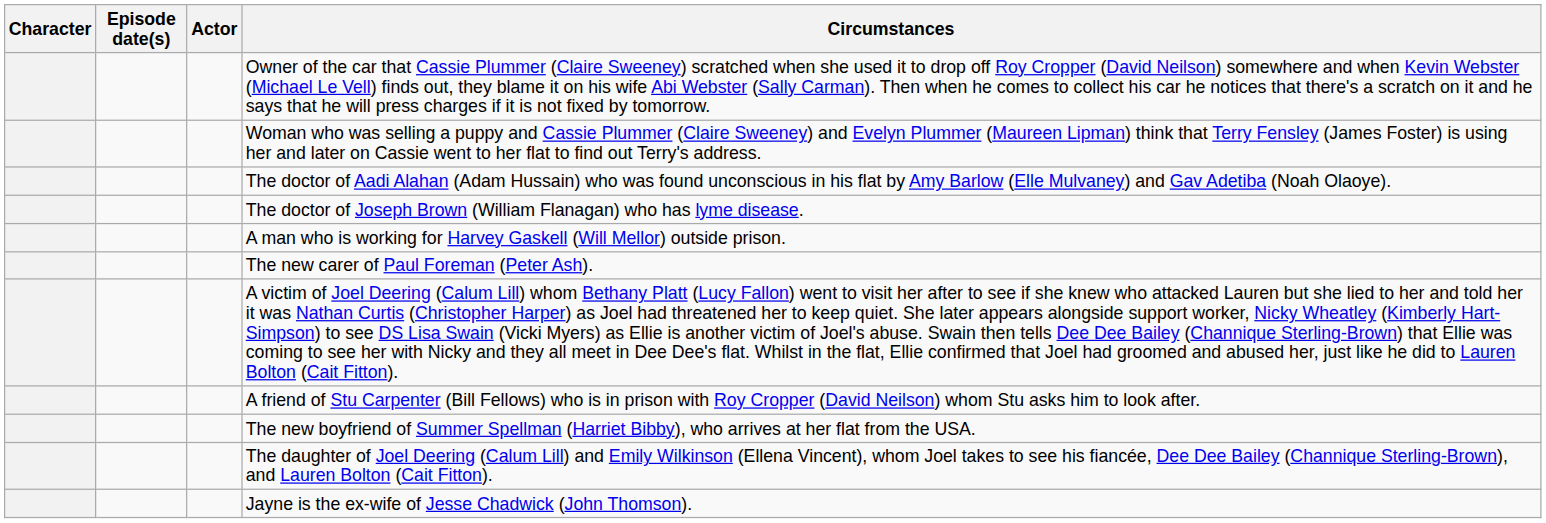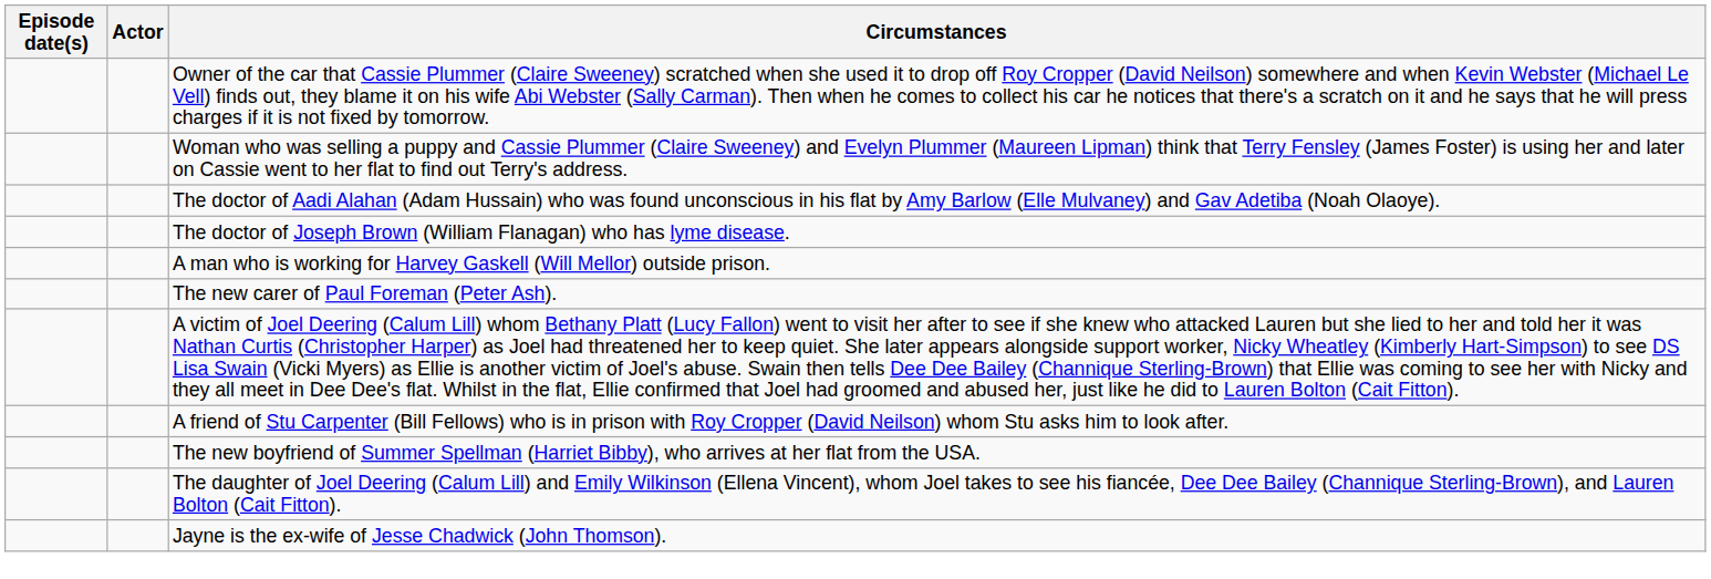- column: Character
